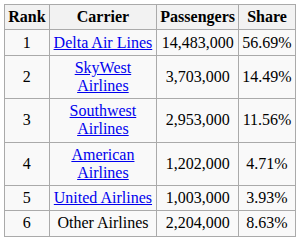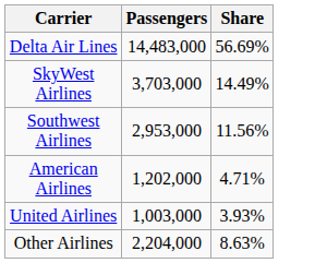- column: Rank | 1 | 2 | 3 | 4 | 5 | 6
